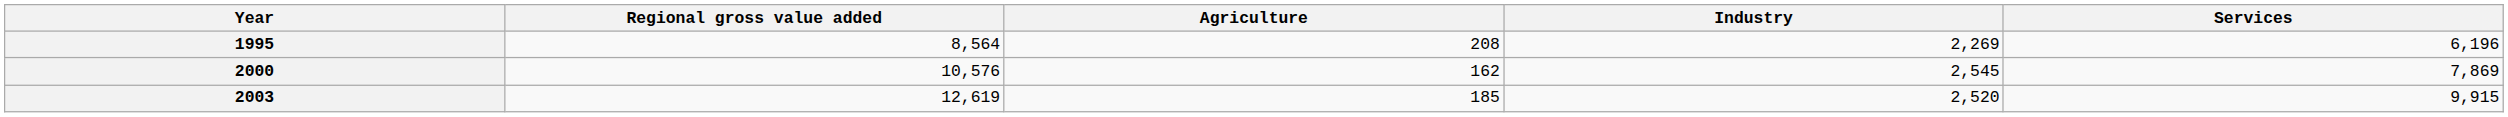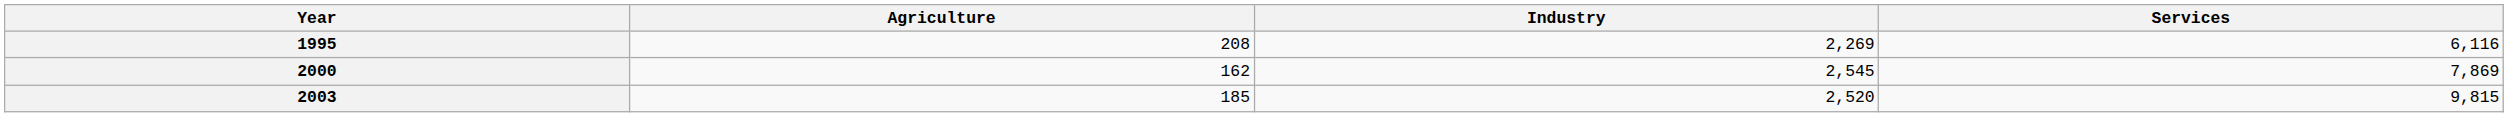- column: Regional gross value added | 8,564 | 10,576 | 12,619
1995 | Services: 6,196 -> 6,116
2003 | Services: 9,915 -> 9,815
